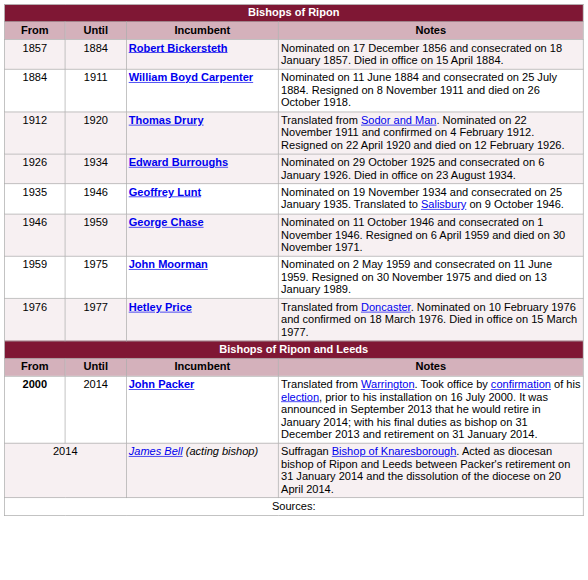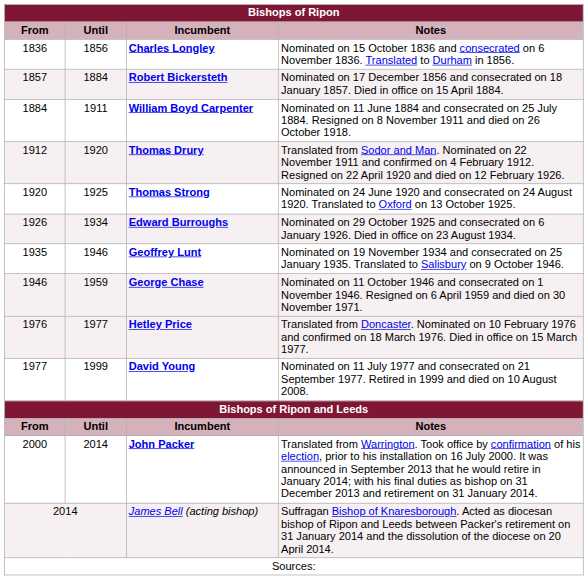+ row: 1836 | 1856 | Charles Longley | Nominated on 15 October 1836 and consecrated on 6 November 1836. Translated to Durham in 1856.
+ row: 1920 | 1925 | Thomas Strong | Nominated on 24 June 1920 and consecrated on 24 August 1920. Translated to Oxford on 13 October 1925.
- row: 1959 | 1975 | John Moorman | Nominated on 2 May 1959 and consecrated on 11 June 1959. Resigned on 30 November 1975 and died on 13 January 1989.
+ row: 1977 | 1999 | David Young | Nominated on 11 July 1977 and consecrated on 21 September 1977. Retired in 1999 and died on 10 August 2008.
John Packer | From: bold -> normal
